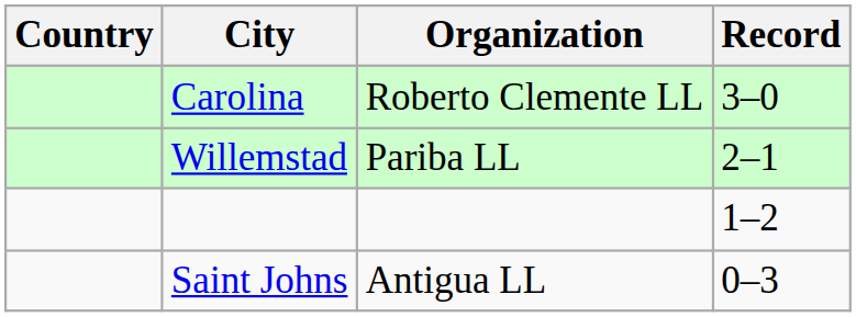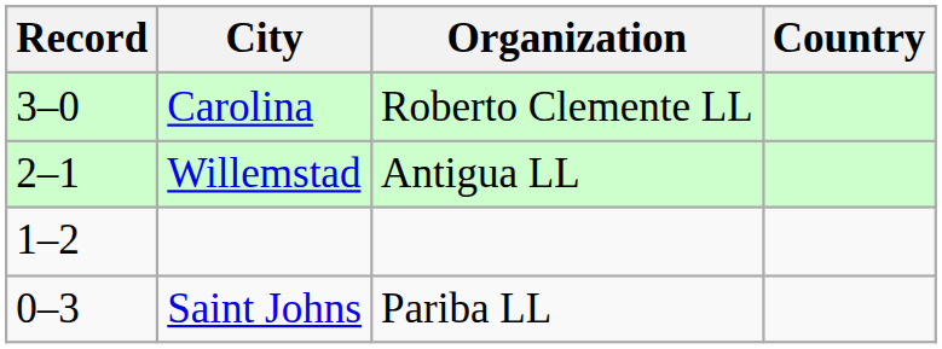columns swapped: Country <-> Record
Willemstad | Organization: Pariba LL -> Antigua LL
Saint Johns | Organization: Antigua LL -> Pariba LL
